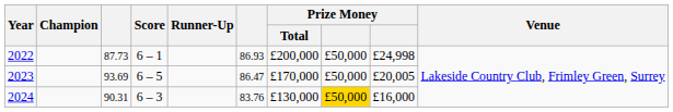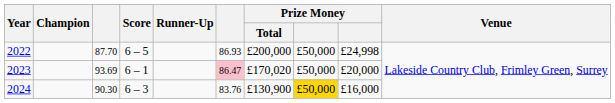2022 | column 3: 87.73 -> 87.70
2022 | Score: 6 – 1 -> 6 – 5
2023 | Score: 6 – 5 -> 6 – 1
2023 | column 6: no background -> pink background
2023 | Prize Money / Total: £170,000 -> £170,020
2023 | column 9: £20,005 -> £20,000
2024 | column 3: 90.31 -> 90.30
2024 | Prize Money / Total: £130,000 -> £130,900
